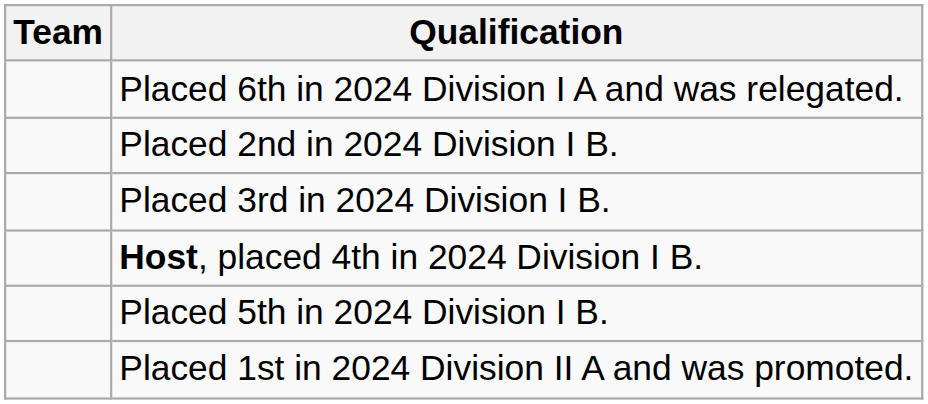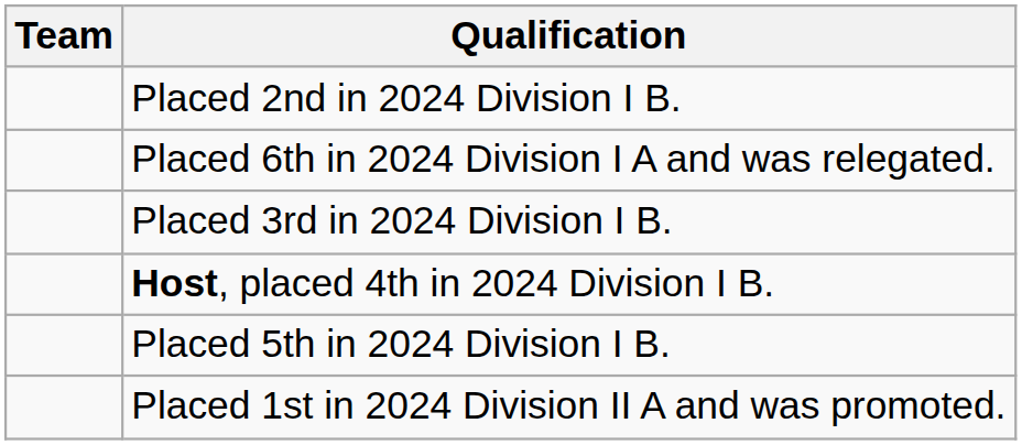rows swapped: Placed 6th in 2024 Division I A and was relegated. <-> Placed 2nd in 2024 Division I B.
